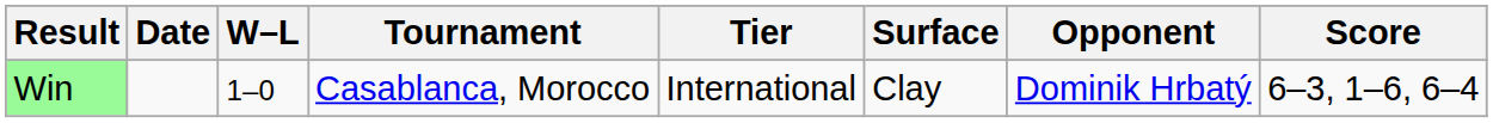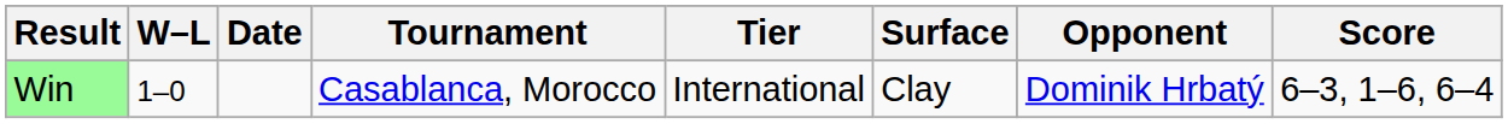columns swapped: W–L <-> Date
